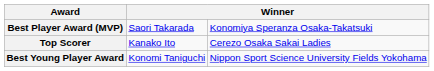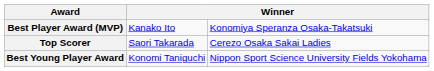Best Player Award (MVP) | column 2: Saori Takarada -> Kanako Ito
Top Scorer | column 2: Kanako Ito -> Saori Takarada
